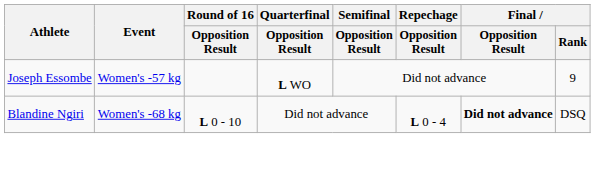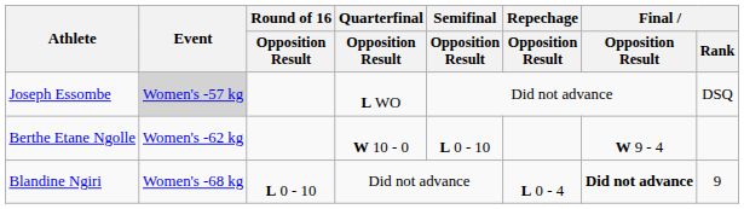Joseph Essombe | Event: no background -> lightgrey background
Joseph Essombe | Final / Rank: 9 -> DSQ
+ row: Berthe Etane Ngolle | Women's -62 kg | W 10 - 0 | L 0 - 10 | W 9 - 4
Blandine Ngiri | Final / Rank: DSQ -> 9
